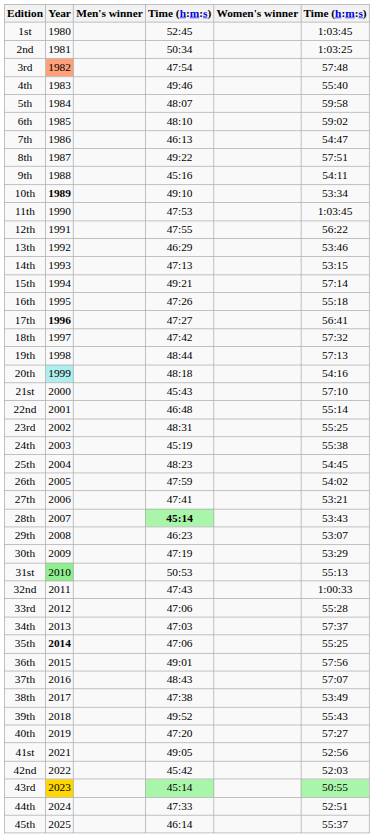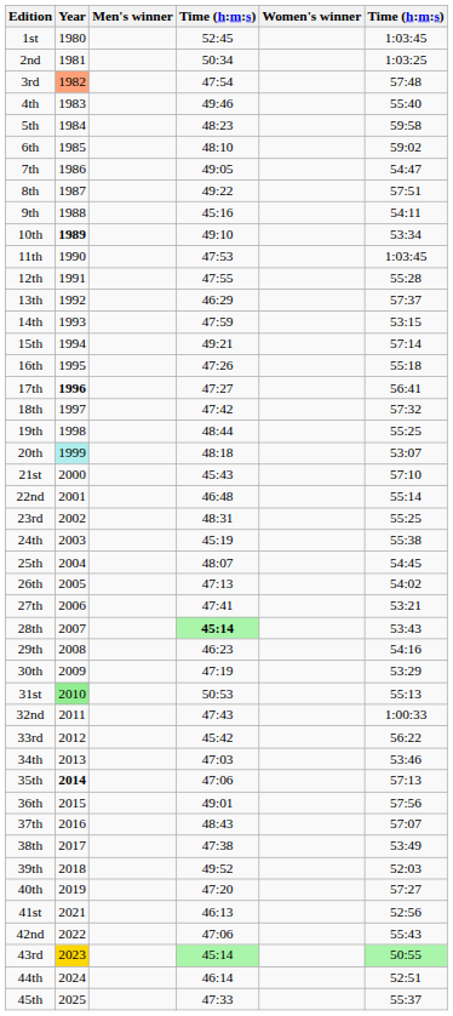5th | column 4: 48:07 -> 48:23
7th | column 4: 46:13 -> 49:05
12th | column 6: 56:22 -> 55:28
13th | column 6: 53:46 -> 57:37
14th | column 4: 47:13 -> 47:59
19th | column 6: 57:13 -> 55:25
20th | column 6: 54:16 -> 53:07
25th | column 4: 48:23 -> 48:07
26th | column 4: 47:59 -> 47:13
29th | column 6: 53:07 -> 54:16
33rd | column 4: 47:06 -> 45:42
33rd | column 6: 55:28 -> 56:22
34th | column 6: 57:37 -> 53:46
35th | column 6: 55:25 -> 57:13
39th | column 6: 55:43 -> 52:03
41st | column 4: 49:05 -> 46:13
42nd | column 4: 45:42 -> 47:06
42nd | column 6: 52:03 -> 55:43
44th | column 4: 47:33 -> 46:14
45th | column 4: 46:14 -> 47:33
